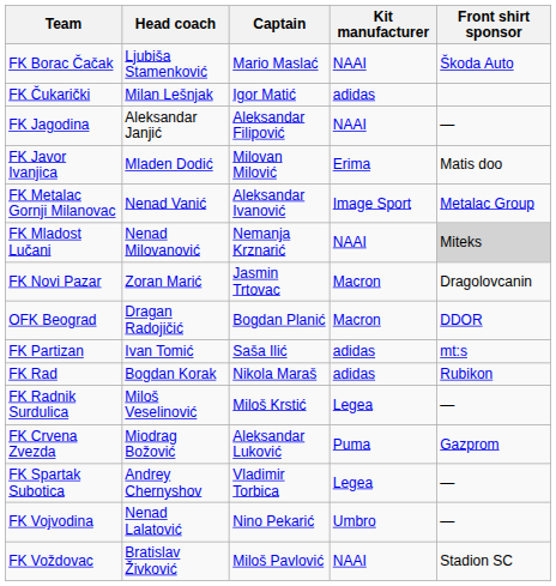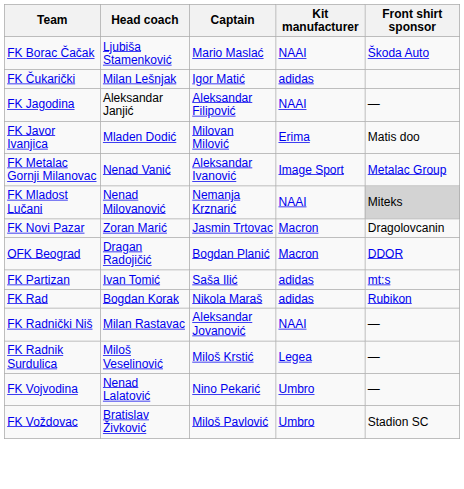+ row: FK Radnički Niš | Milan Rastavac | Aleksandar Jovanović | NAAI | —
- row: FK Crvena Zvezda | Miodrag Božović | Aleksandar Luković | Puma | Gazprom
- row: FK Spartak Subotica | Andrey Chernyshov | Vladimir Torbica | Legea | —
FK Voždovac | Kit manufacturer: NAAI -> Umbro
